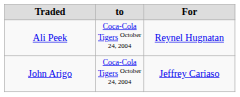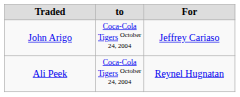rows swapped: Ali Peek <-> John Arigo
